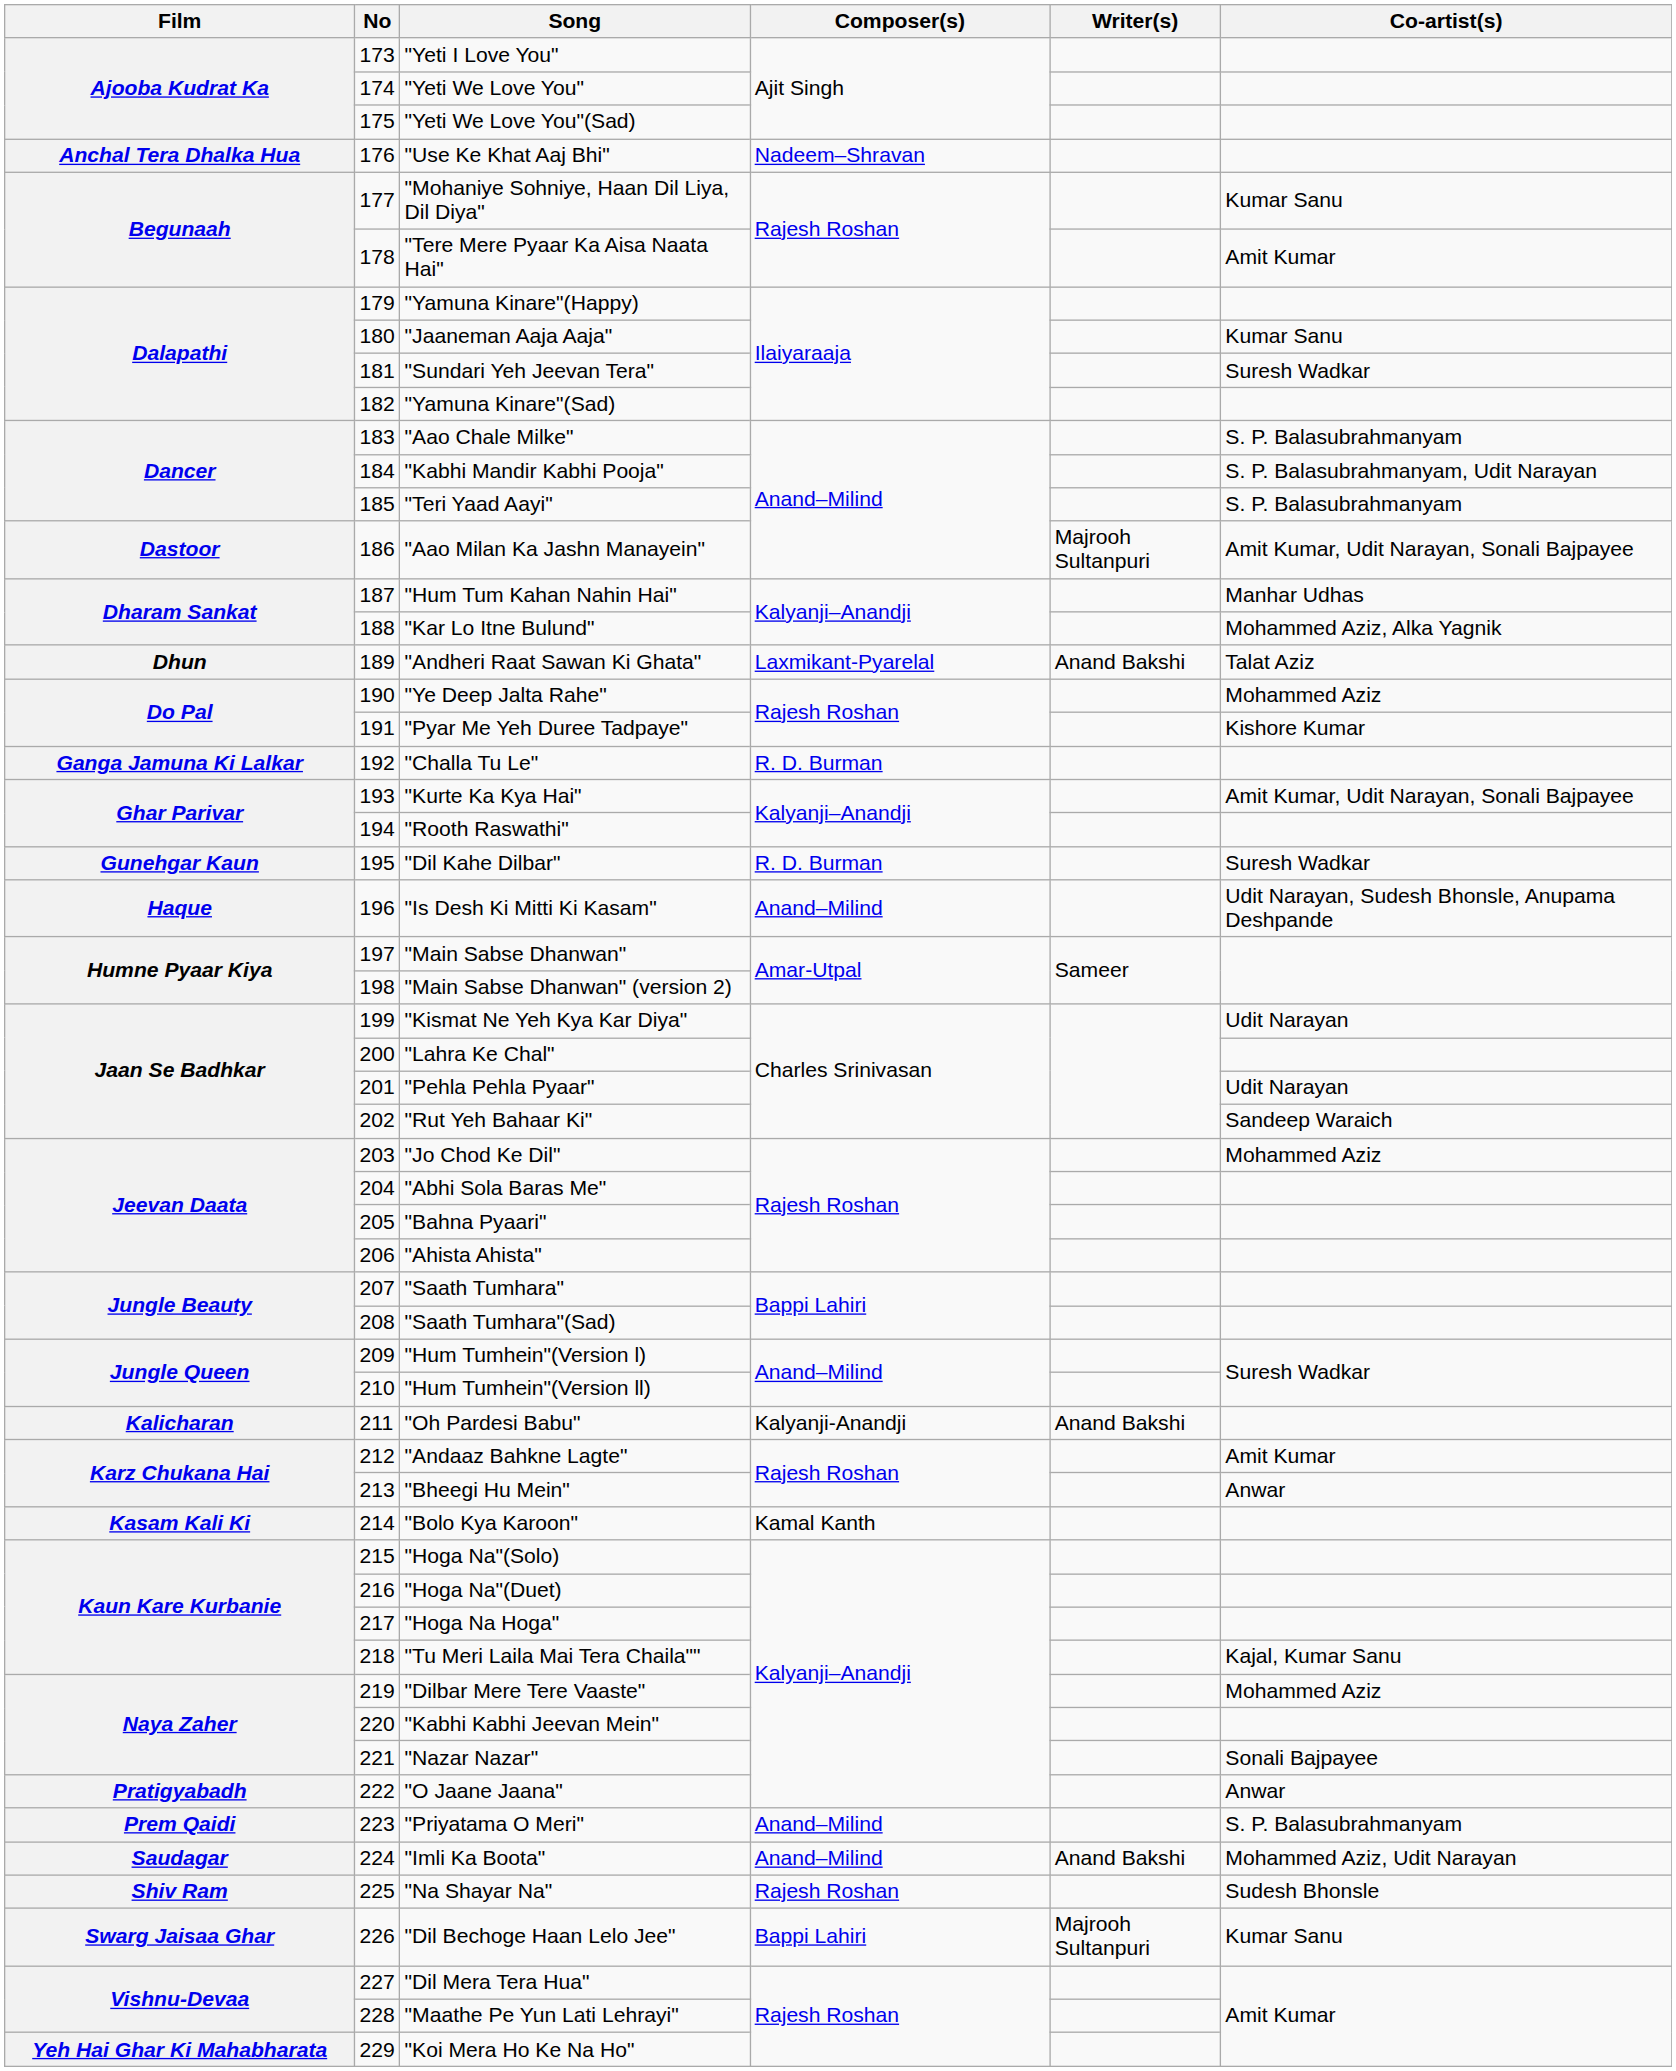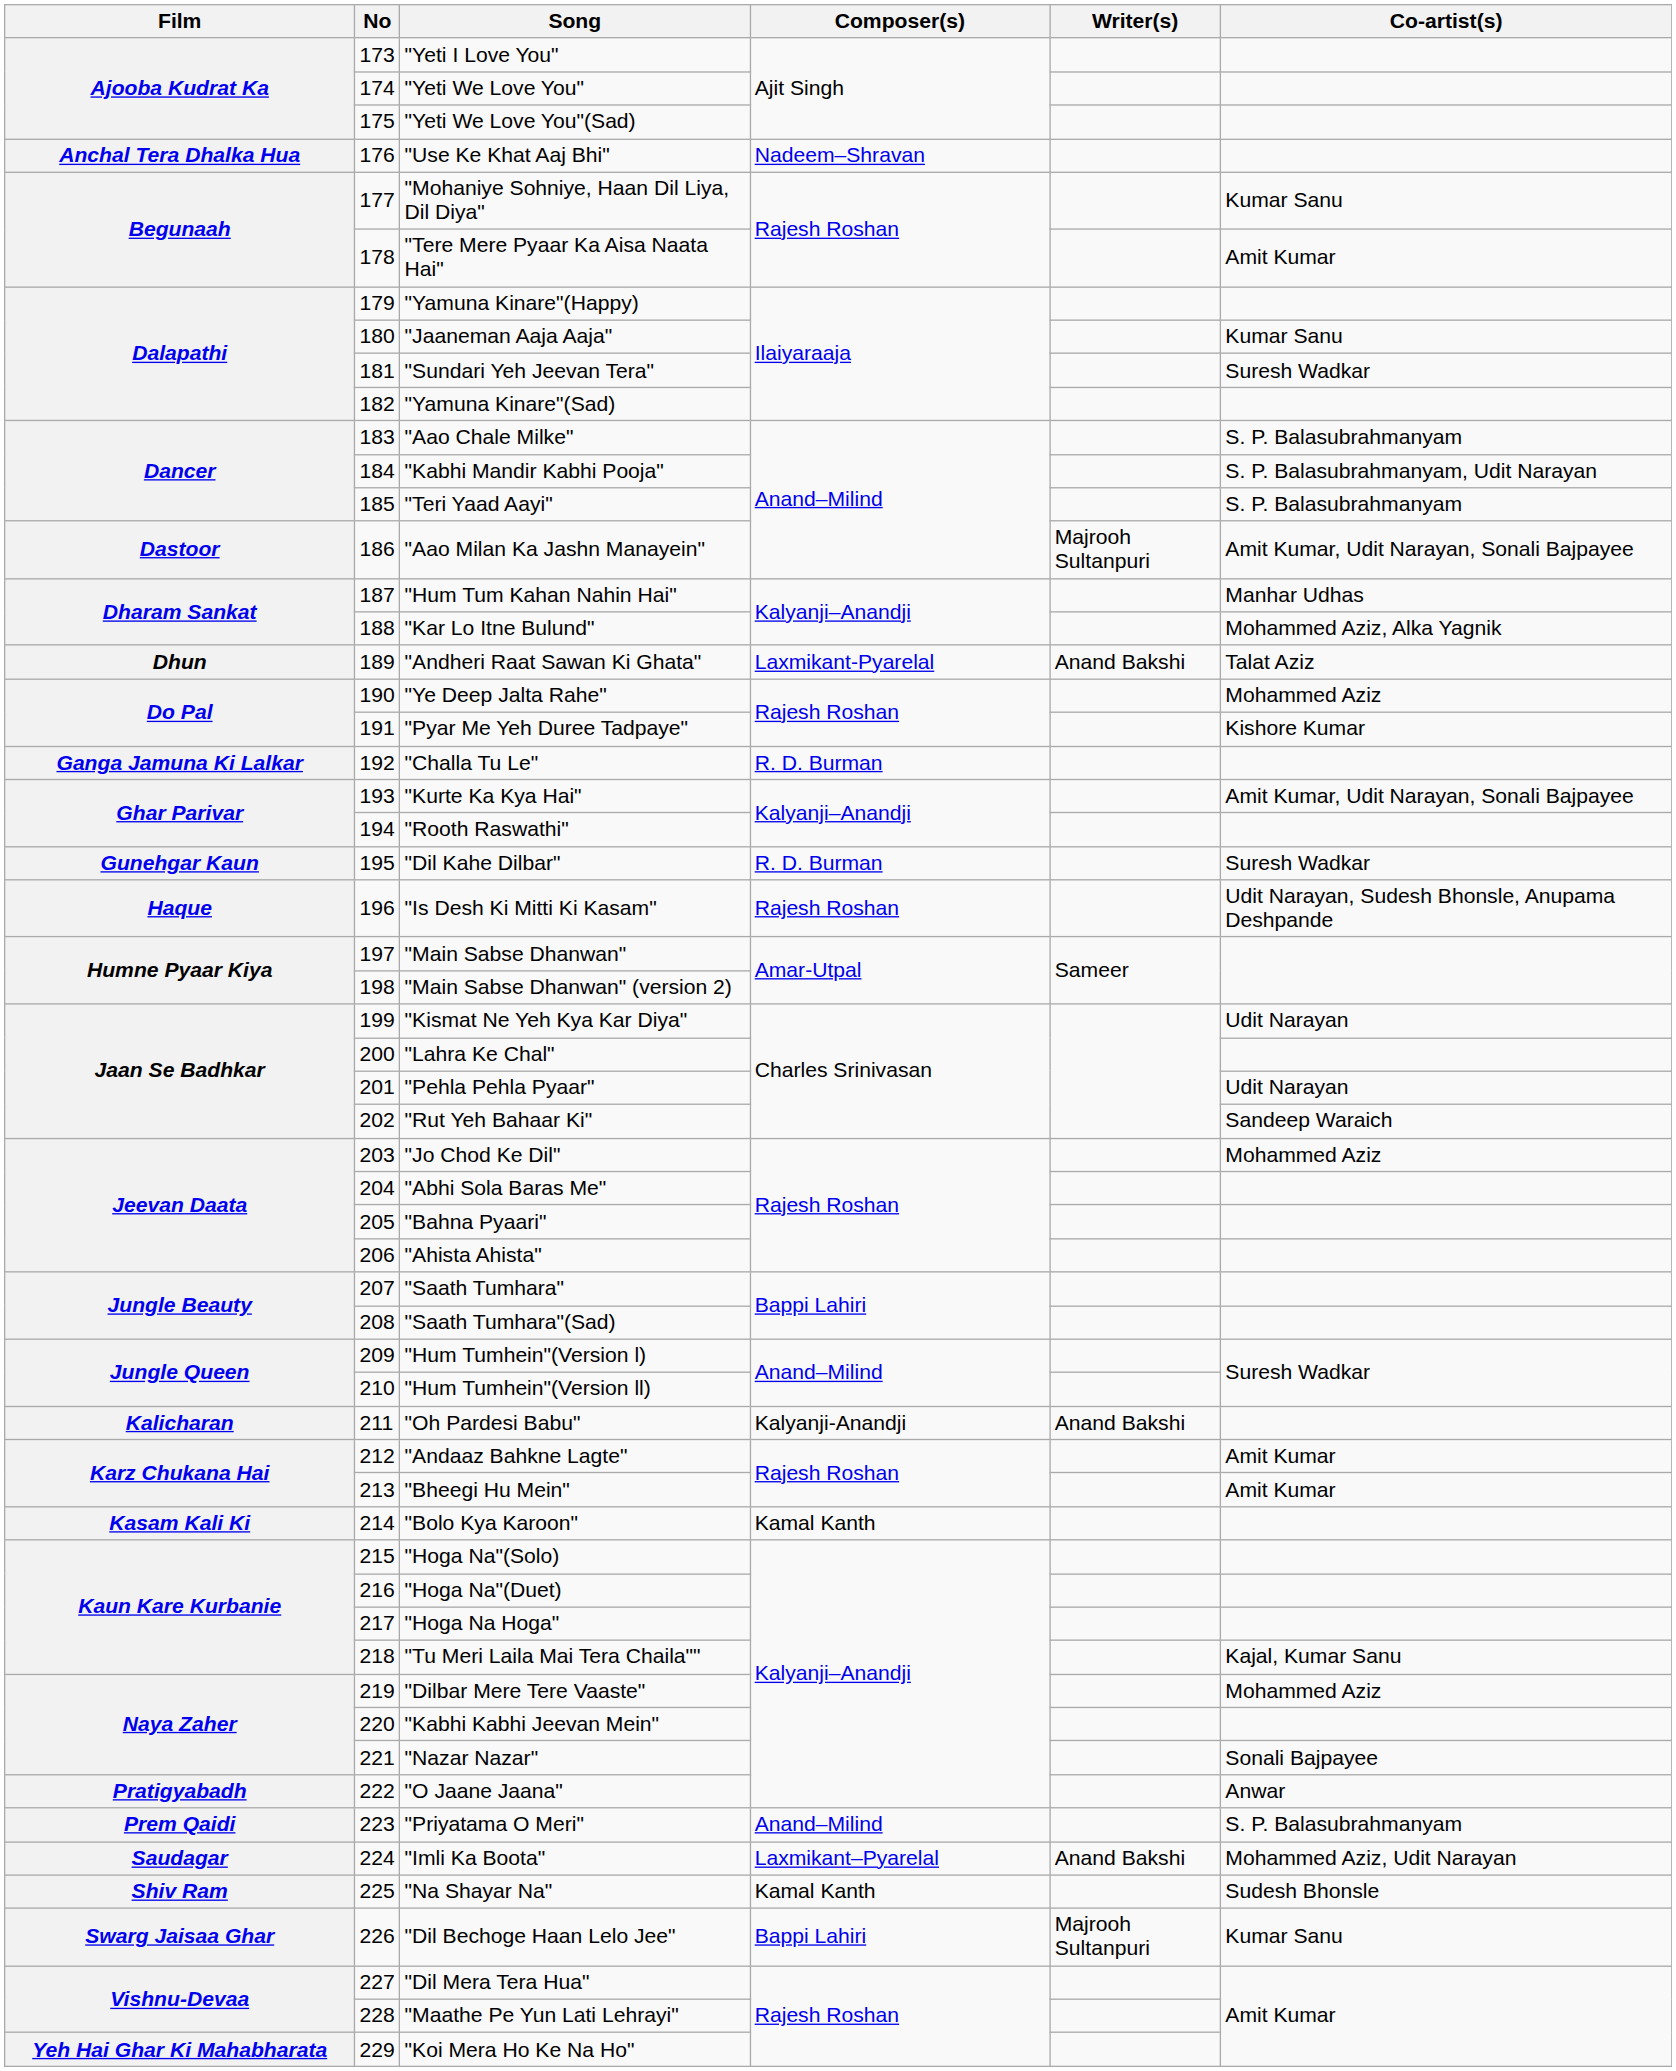"Is Desh Ki Mitti Ki Kasam" | Composer(s): Anand–Milind -> Rajesh Roshan
"Bheegi Hu Mein" | Co-artist(s): Anwar -> Amit Kumar
"Imli Ka Boota" | Composer(s): Anand–Milind -> Laxmikant–Pyarelal
"Na Shayar Na" | Composer(s): Rajesh Roshan -> Kamal Kanth
